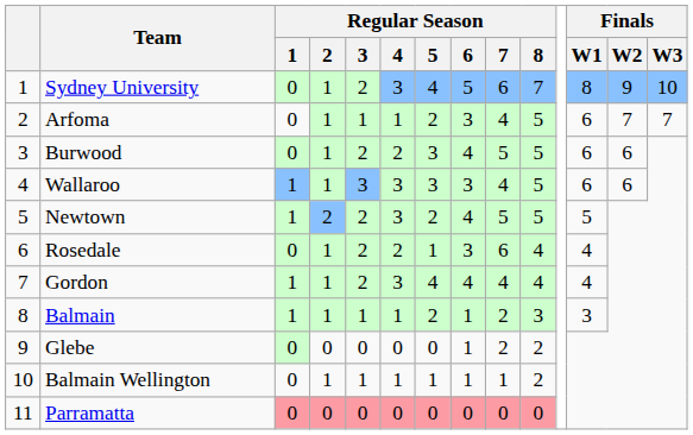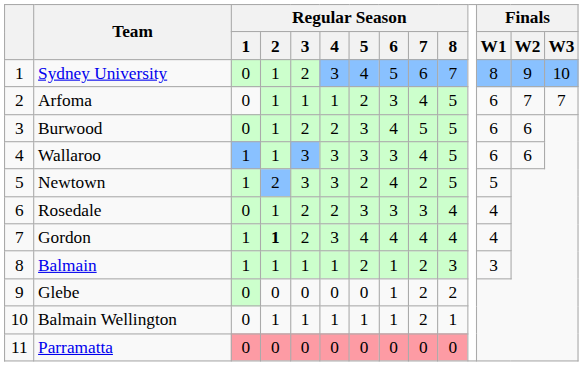Newtown | Regular Season / 3: 2 -> 3
Newtown | Regular Season / 7: 5 -> 2
Rosedale | Regular Season / 5: 1 -> 3
Rosedale | Regular Season / 7: 6 -> 3
Gordon | Regular Season / 2: normal -> bold
Balmain Wellington | Regular Season / 7: 1 -> 2
Balmain Wellington | Regular Season / 8: 2 -> 1
